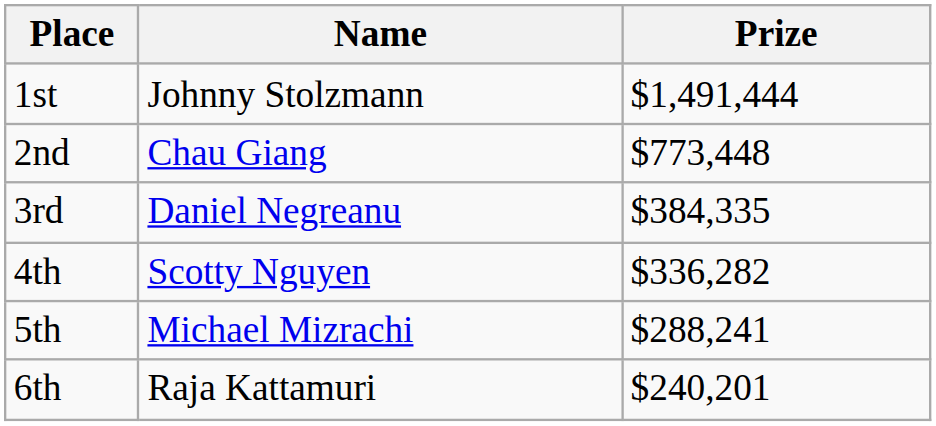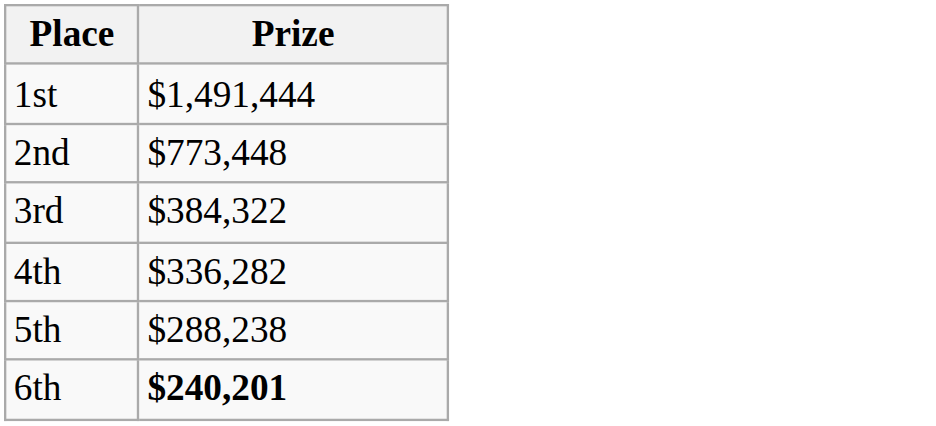- column: Name | Johnny Stolzmann | Chau Giang | Daniel Negreanu | Scotty Nguyen | Michael Mizrachi | Raja Kattamuri
3rd | Prize: $384,335 -> $384,322
5th | Prize: $288,241 -> $288,238
6th | Prize: normal -> bold
